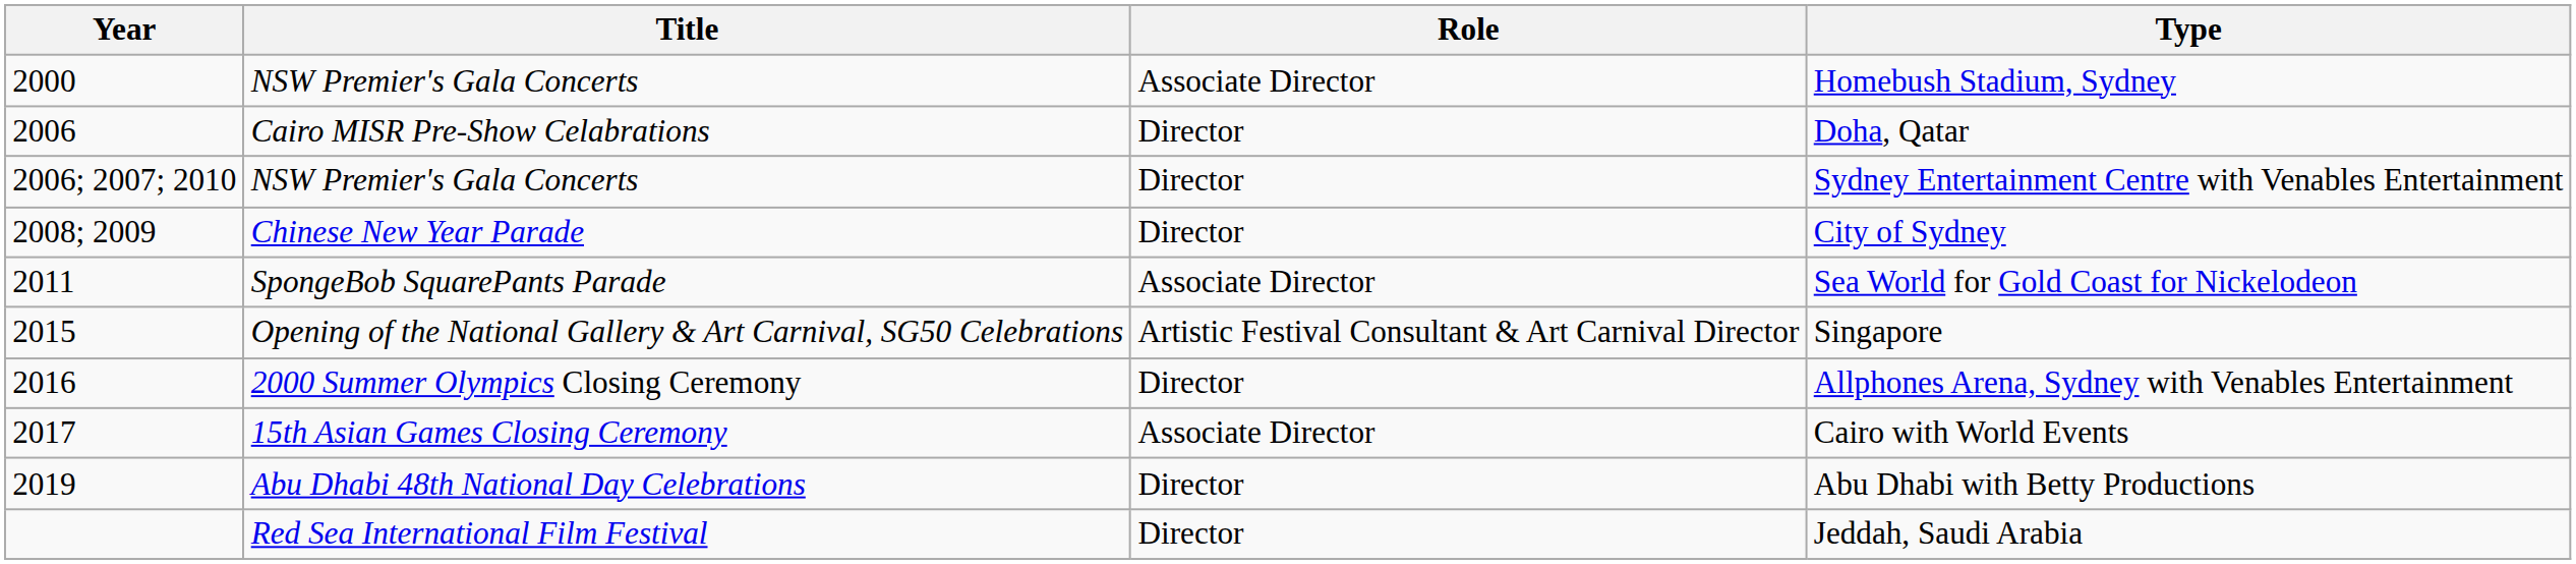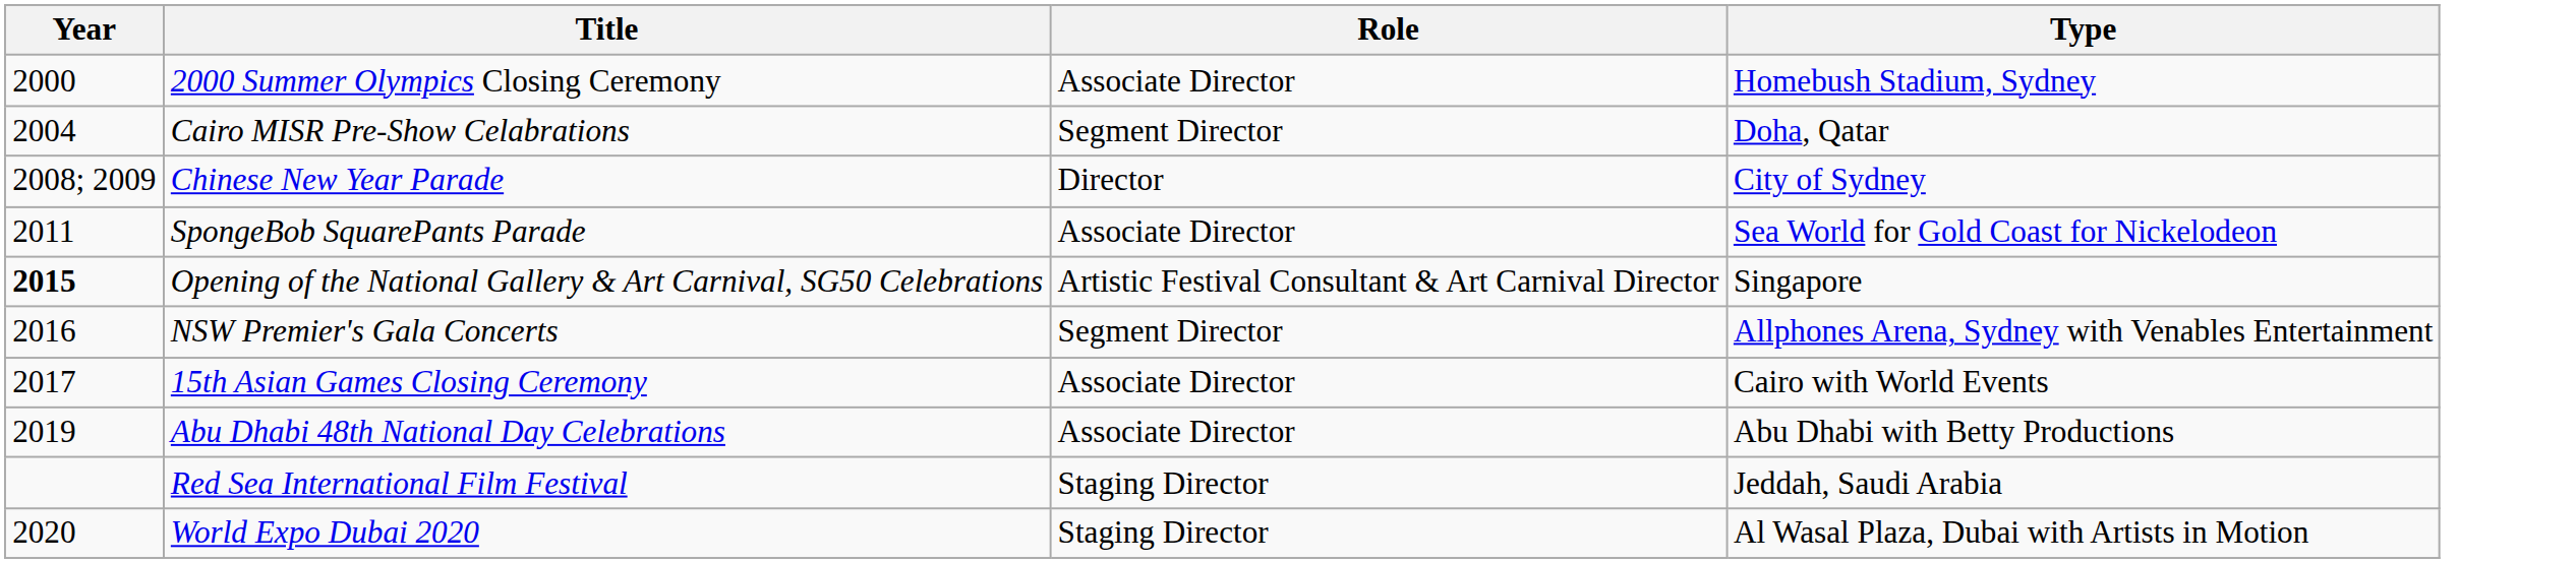Homebush Stadium, Sydney | Title: NSW Premier's Gala Concerts -> 2000 Summer Olympics Closing Ceremony
Doha, Qatar | Year: 2006 -> 2004
Doha, Qatar | Role: Director -> Segment Director
- row: 2006; 2007; 2010 | NSW Premier's Gala Concerts | Director | Sydney Entertainment Centre with Venables Entertainment
Singapore | Year: normal -> bold
Allphones Arena, Sydney with Venables Entertainment | Title: 2000 Summer Olympics Closing Ceremony -> NSW Premier's Gala Concerts
Allphones Arena, Sydney with Venables Entertainment | Role: Director -> Segment Director
Abu Dhabi with Betty Productions | Role: Director -> Associate Director
Jeddah, Saudi Arabia | Role: Director -> Staging Director
+ row: 2020 | World Expo Dubai 2020 | Staging Director | Al Wasal Plaza, Dubai with Artists in Motion
